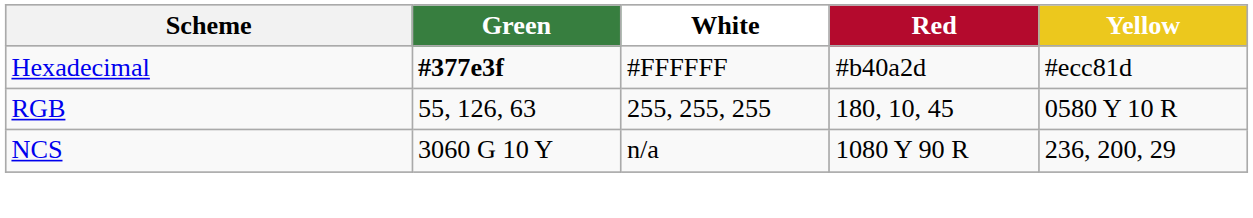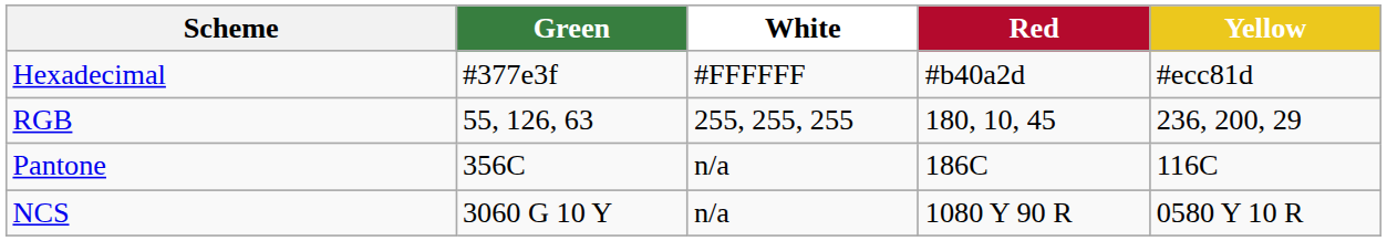Hexadecimal | Green: bold -> normal
RGB | Yellow: 0580 Y 10 R -> 236, 200, 29
+ row: Pantone | 356C | n/a | 186C | 116C
NCS | Yellow: 236, 200, 29 -> 0580 Y 10 R
